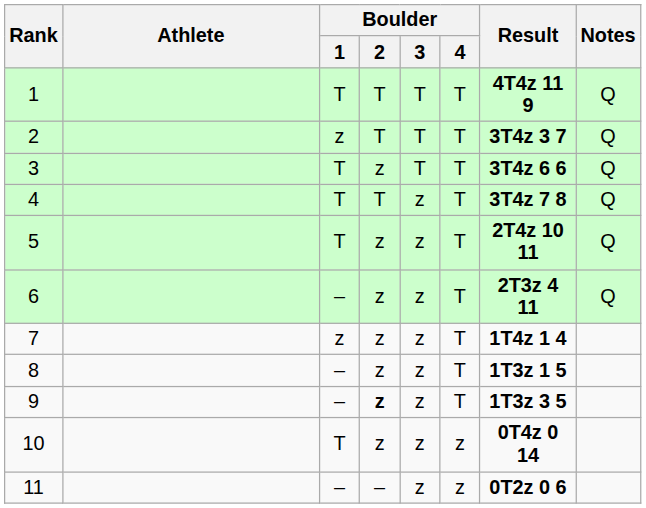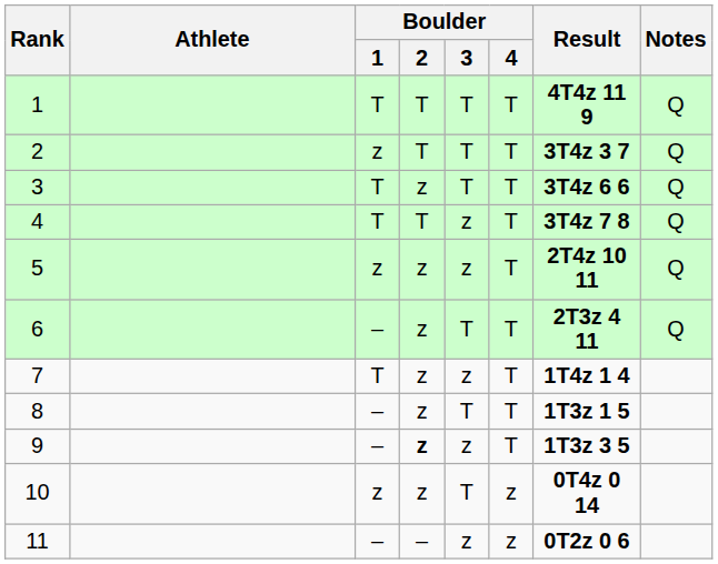5 | Boulder / 1: T -> z
6 | Boulder / 3: z -> T
7 | Boulder / 1: z -> T
8 | Boulder / 3: z -> T
10 | Boulder / 1: T -> z
10 | Boulder / 3: z -> T
